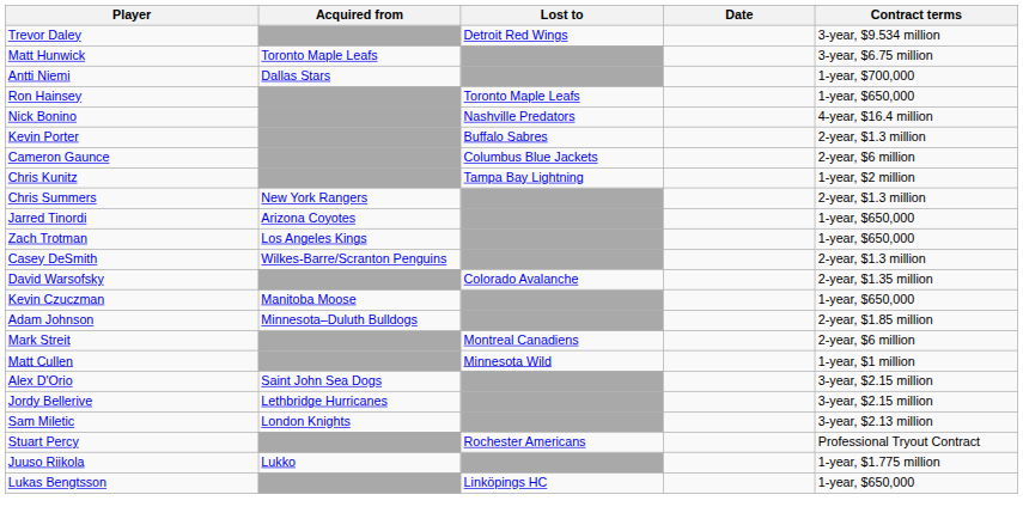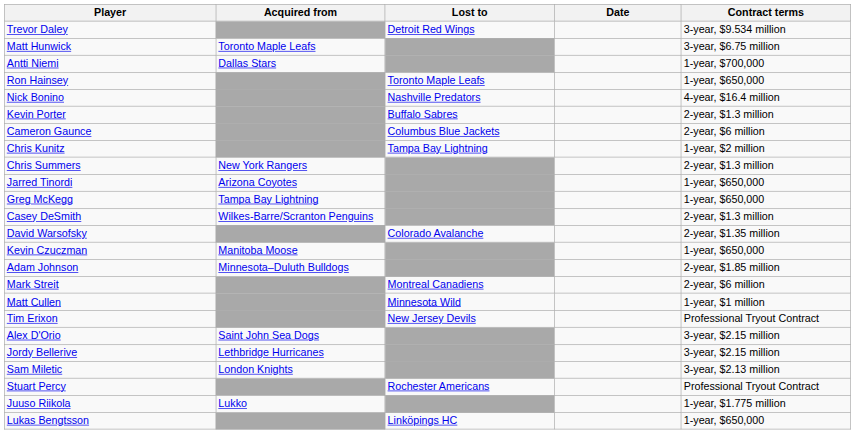- row: Zach Trotman | Los Angeles Kings | 1-year, $650,000
+ row: Greg McKegg | Tampa Bay Lightning | 1-year, $650,000
+ row: Tim Erixon | New Jersey Devils | Professional Tryout Contract
